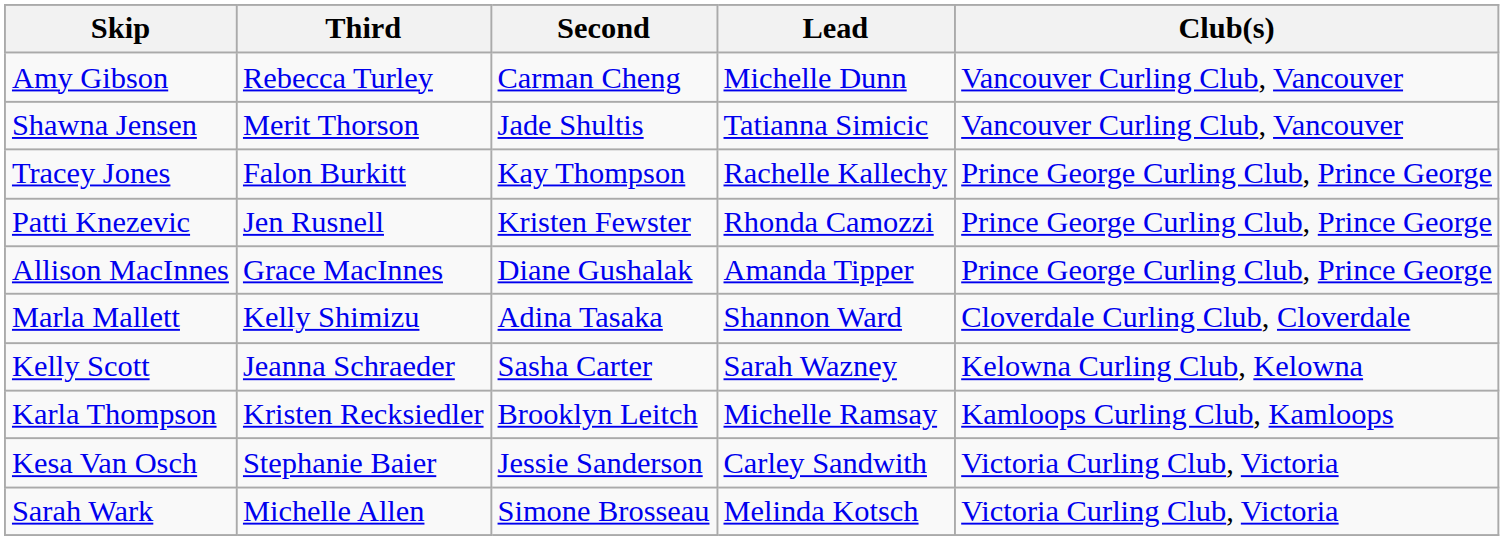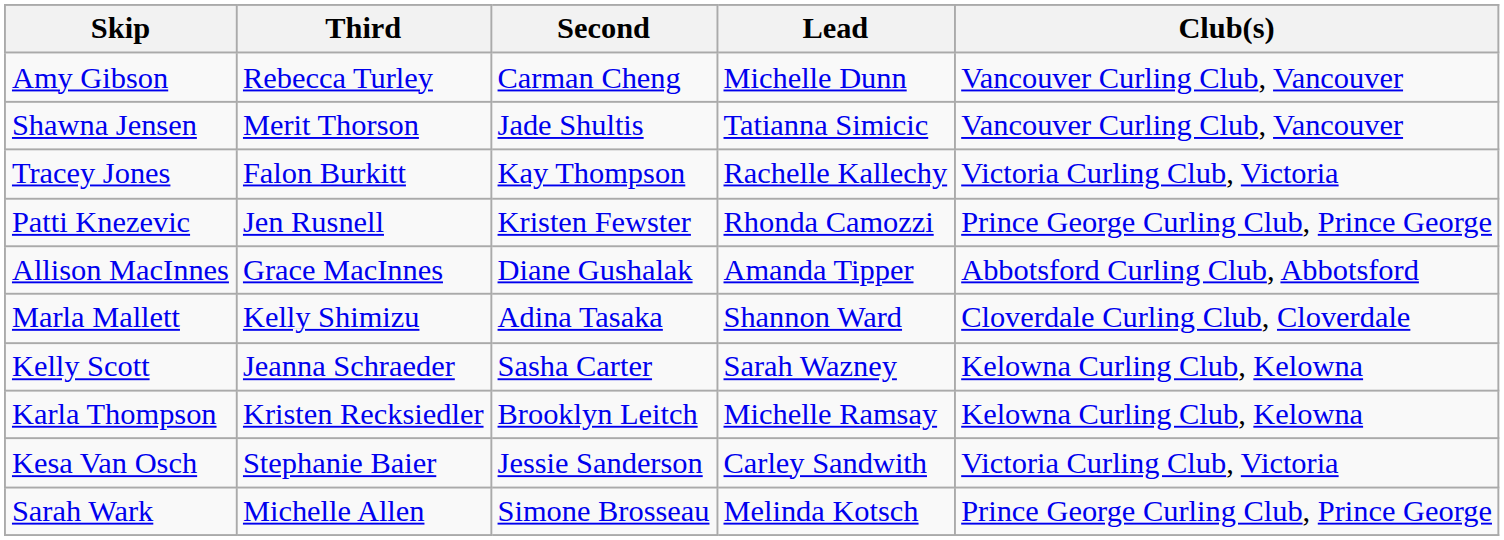Tracey Jones | Club(s): Prince George Curling Club, Prince George -> Victoria Curling Club, Victoria
Allison MacInnes | Club(s): Prince George Curling Club, Prince George -> Abbotsford Curling Club, Abbotsford
Karla Thompson | Club(s): Kamloops Curling Club, Kamloops -> Kelowna Curling Club, Kelowna
Sarah Wark | Club(s): Victoria Curling Club, Victoria -> Prince George Curling Club, Prince George
